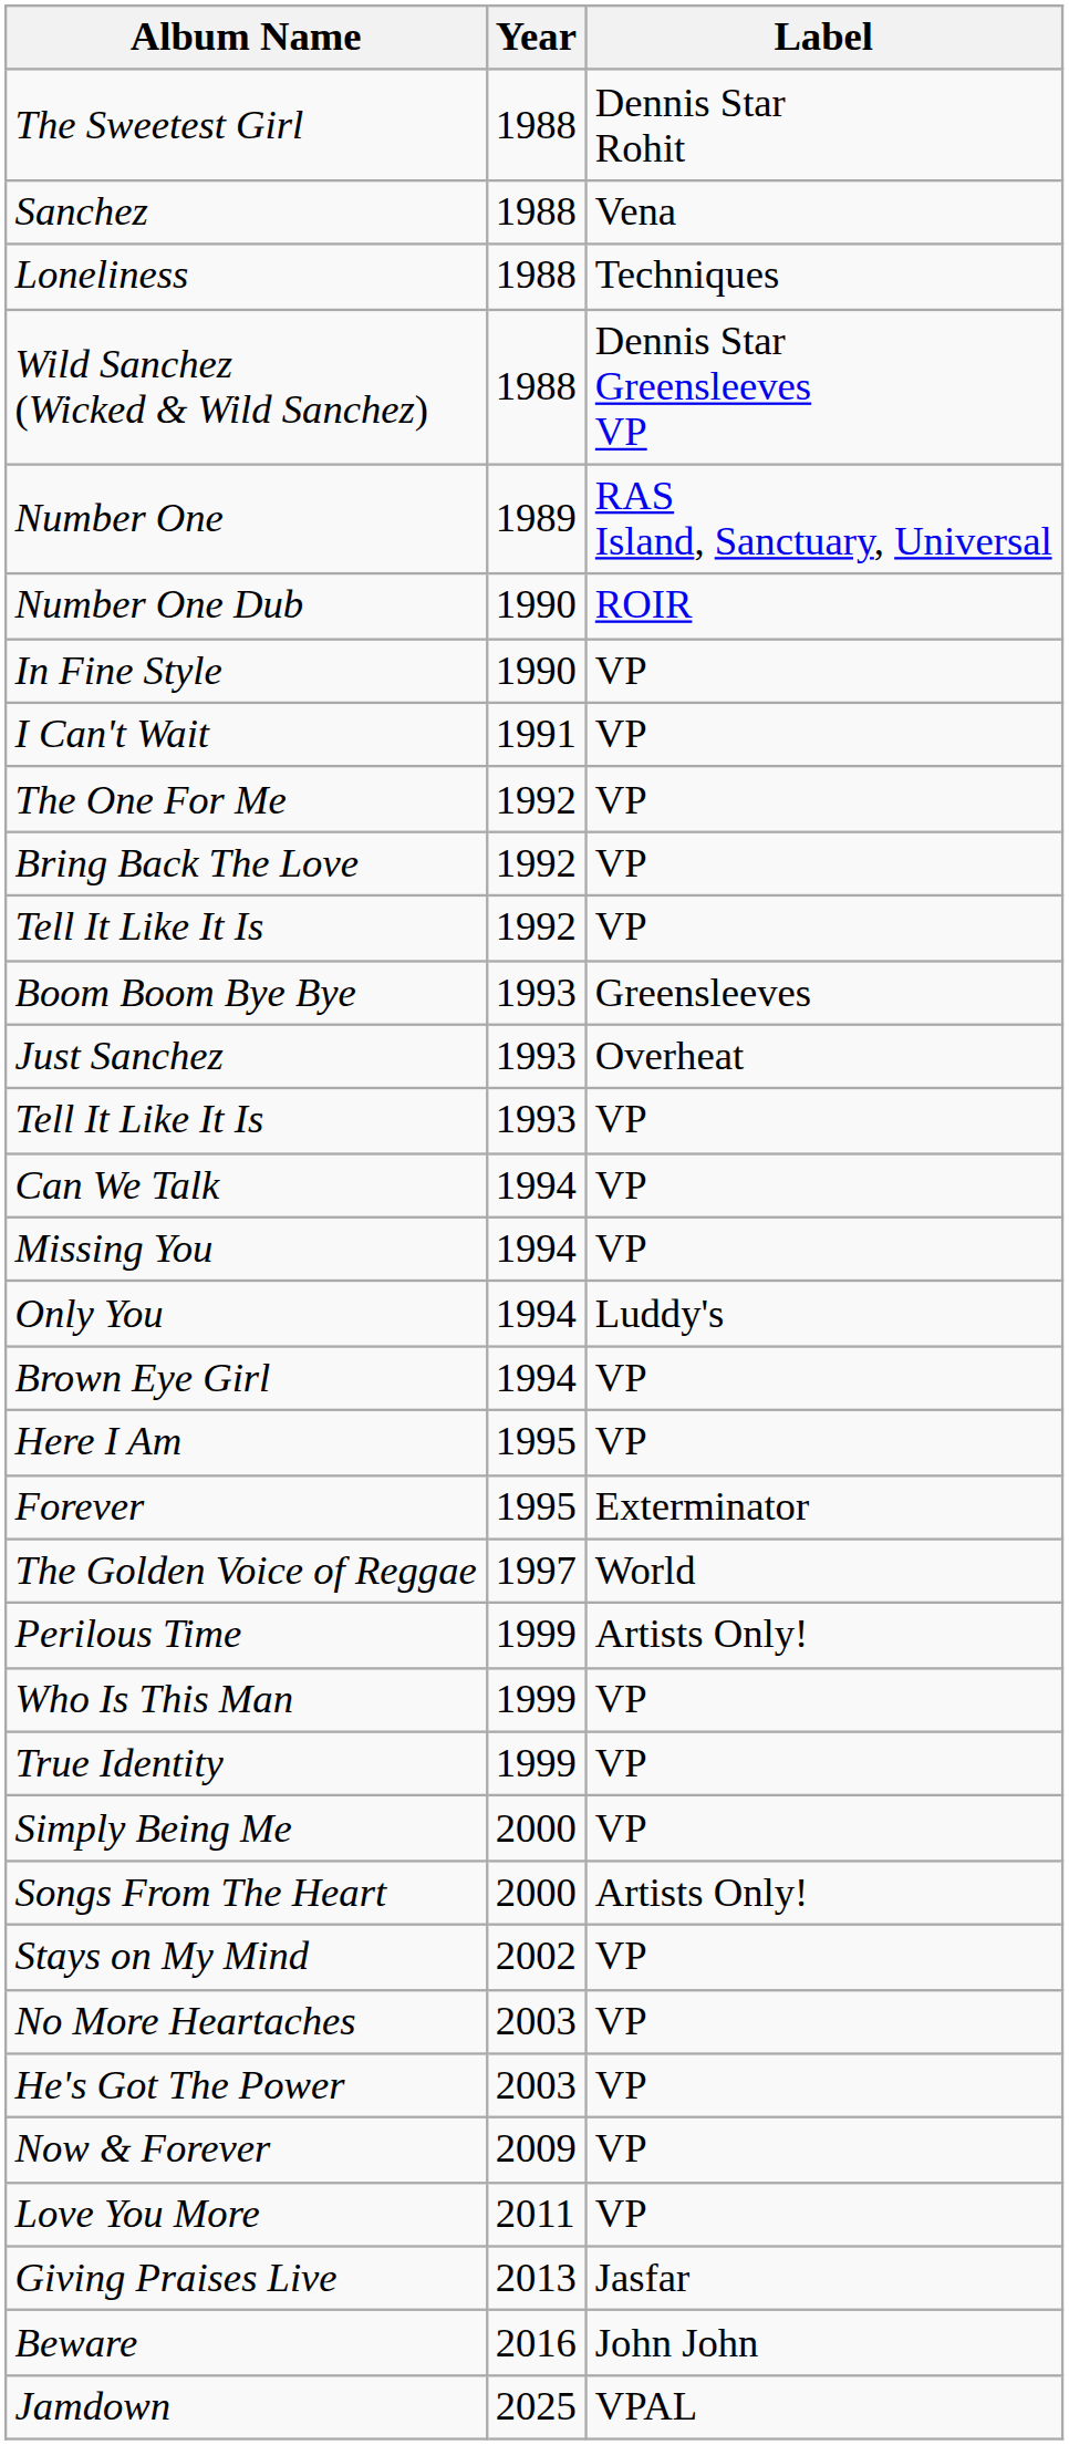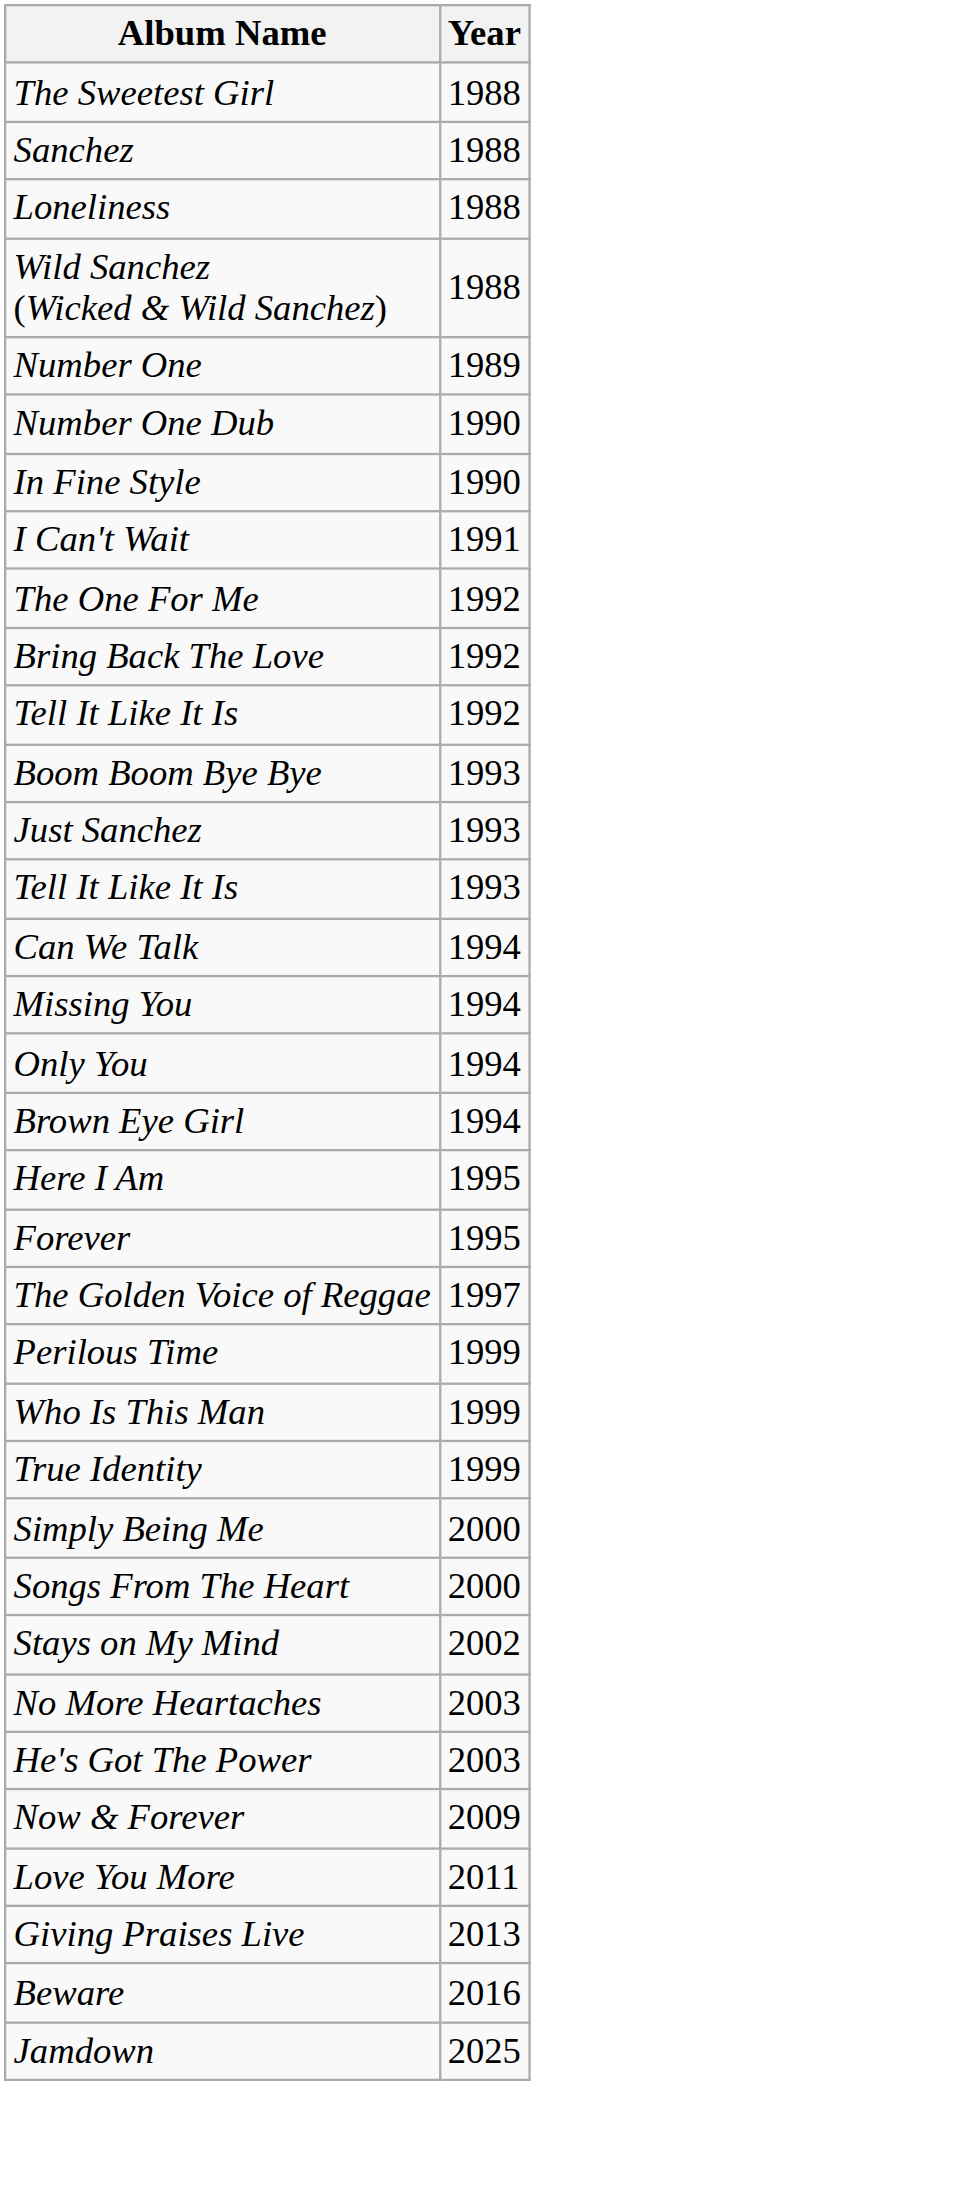- column: Label | Dennis Star Rohit | Vena | Techniques | Dennis Star Greensleeves VP | RAS Island, Sanctuary, Universal | ROIR | VP | VP | VP | VP | VP | Greensleeves | Overheat | VP | VP | VP | Luddy's | VP | VP | Exterminator | World | Artists Only! | VP | VP | VP | Artists Only! | VP | VP | VP | VP | VP | Jasfar | John John | VPAL
